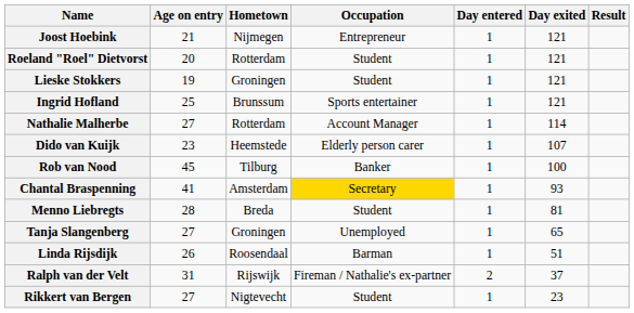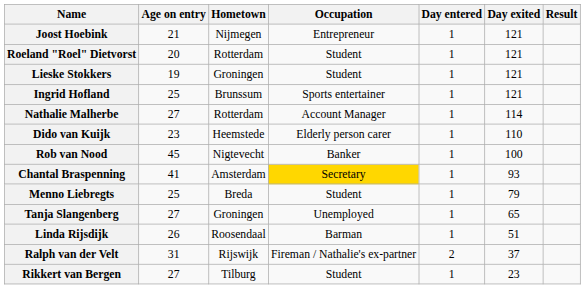Dido van Kuijk | Day exited: 107 -> 110
Rob van Nood | Hometown: Tilburg -> Nigtevecht
Menno Liebregts | Age on entry: 28 -> 25
Menno Liebregts | Day exited: 81 -> 79
Rikkert van Bergen | Hometown: Nigtevecht -> Tilburg
